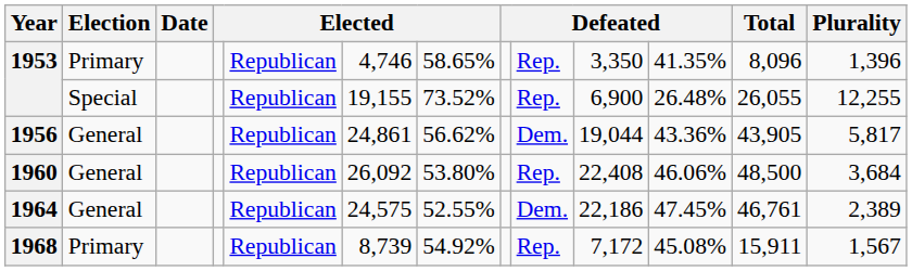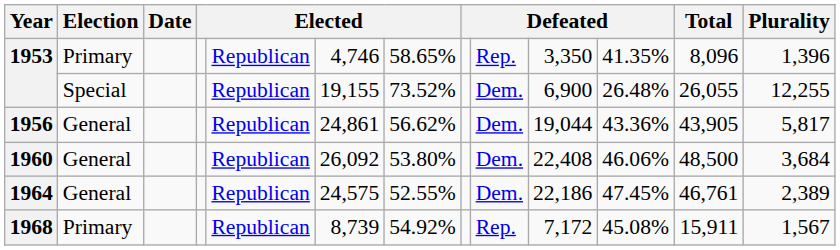1953 / Special | column 9: Rep. -> Dem.
1960 | column 9: Rep. -> Dem.
